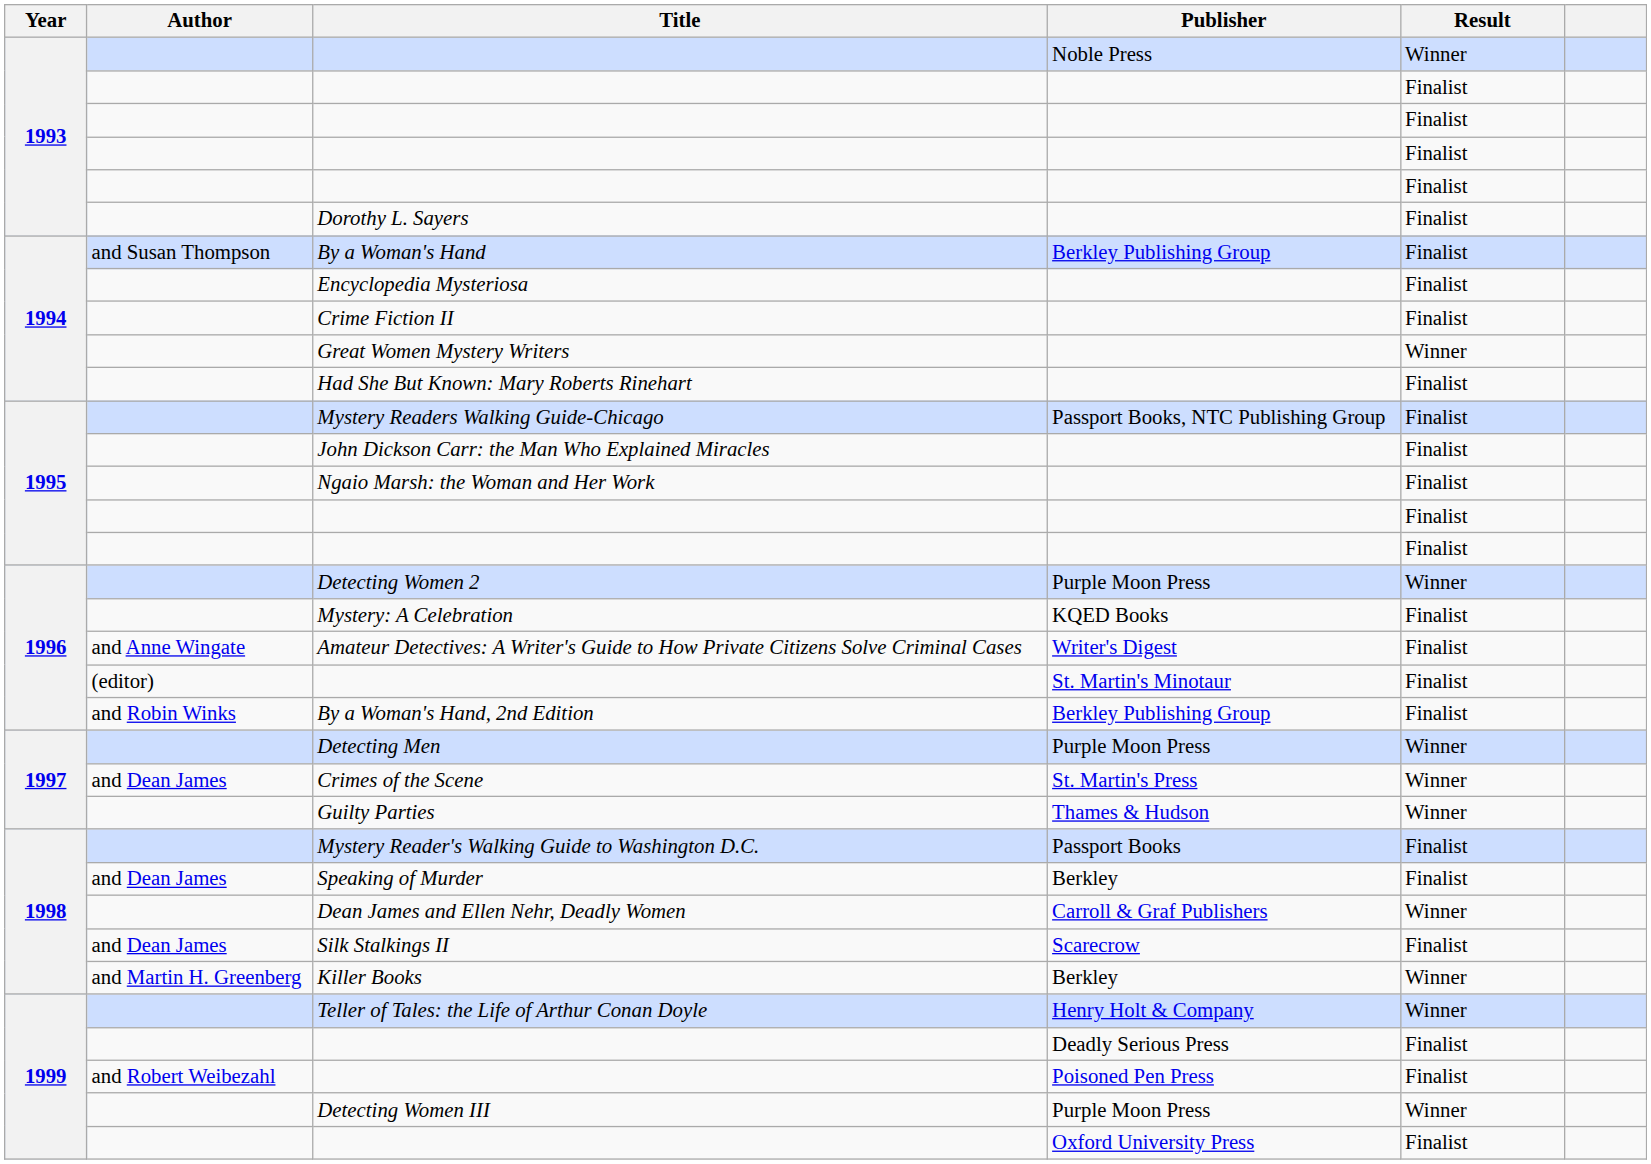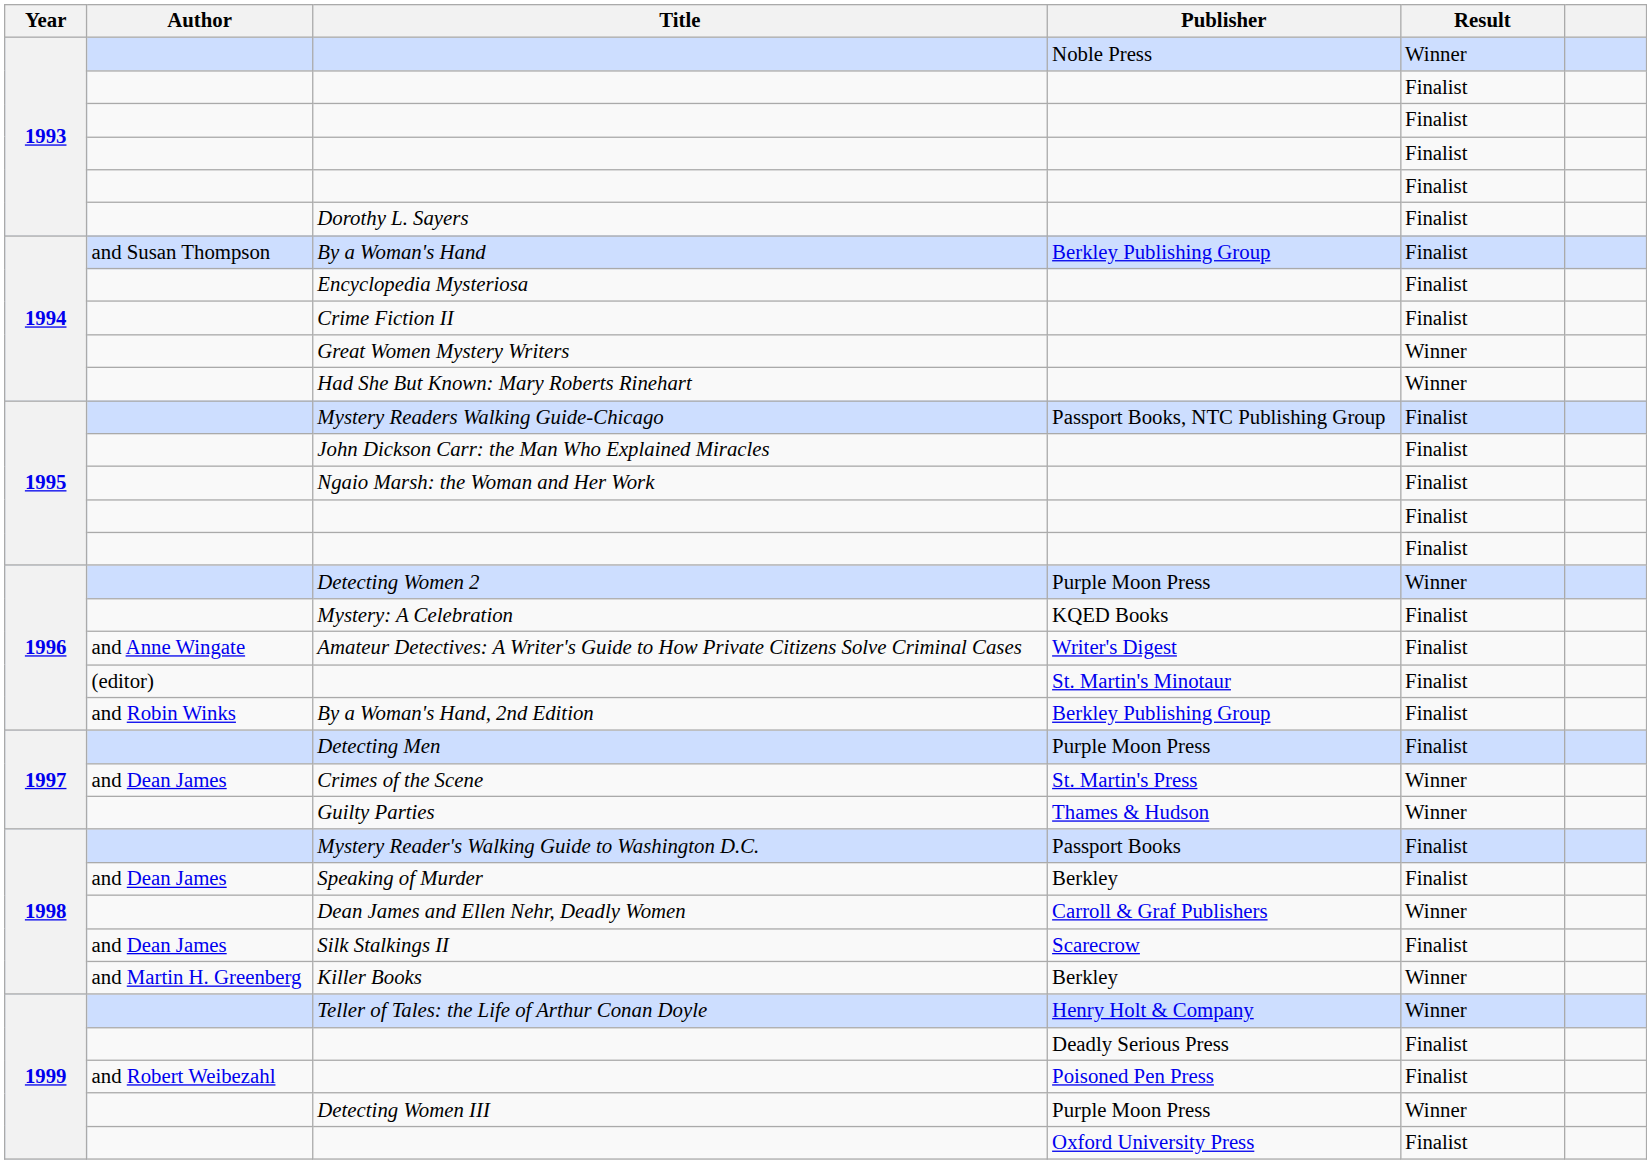Had She But Known: Mary Roberts Rinehart | Result: Finalist -> Winner
Detecting Men | Result: Winner -> Finalist
